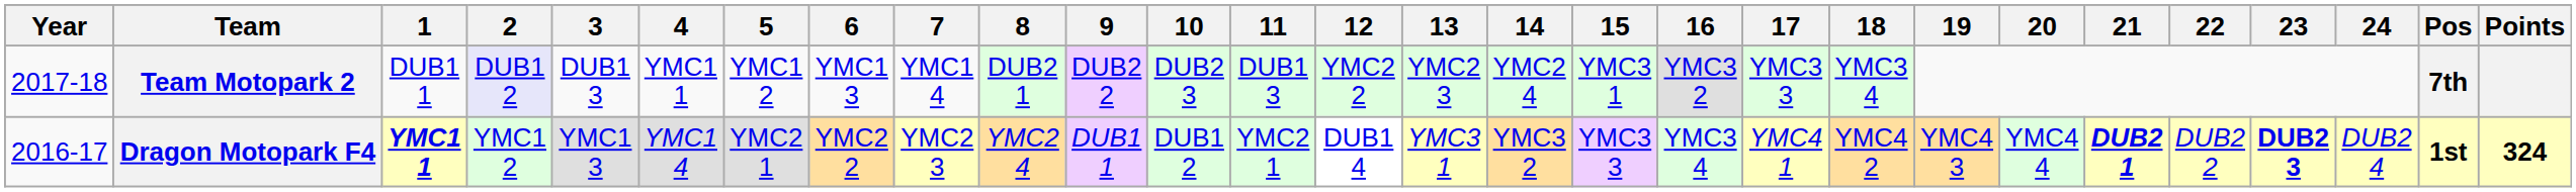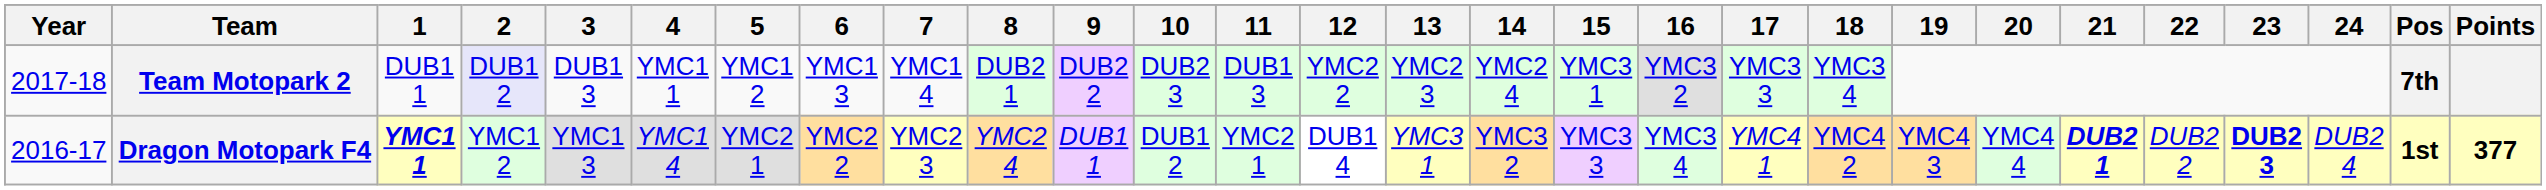Dragon Motopark F4 | Points: 324 -> 377
